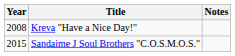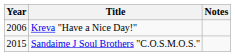Kreva "Have a Nice Day!" | Year: 2008 -> 2006
